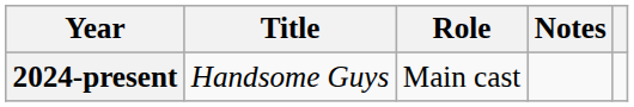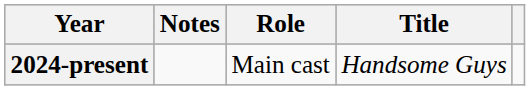columns swapped: Title <-> Notes
